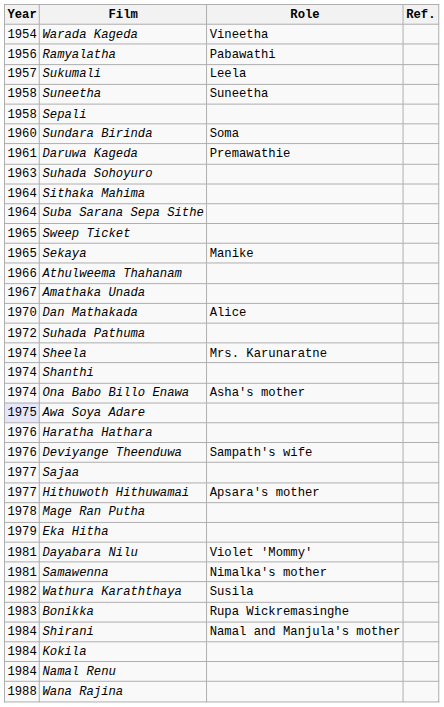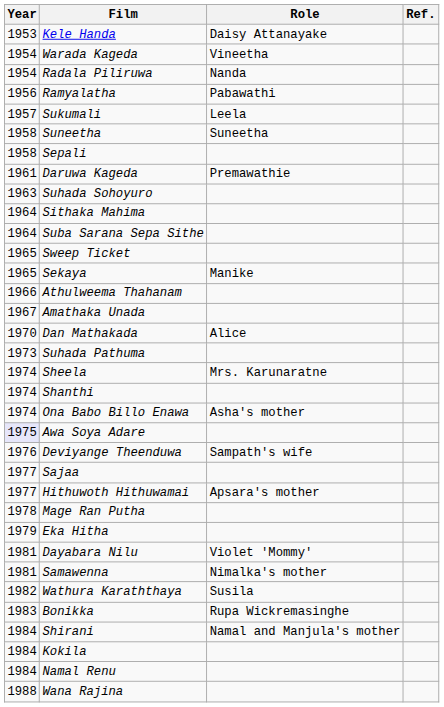+ row: 1953 | Kele Handa | Daisy Attanayake
+ row: 1954 | Radala Piliruwa | Nanda
- row: 1960 | Sundara Birinda | Soma
Suhada Pathuma | Year: 1972 -> 1973
- row: 1976 | Haratha Hathara
